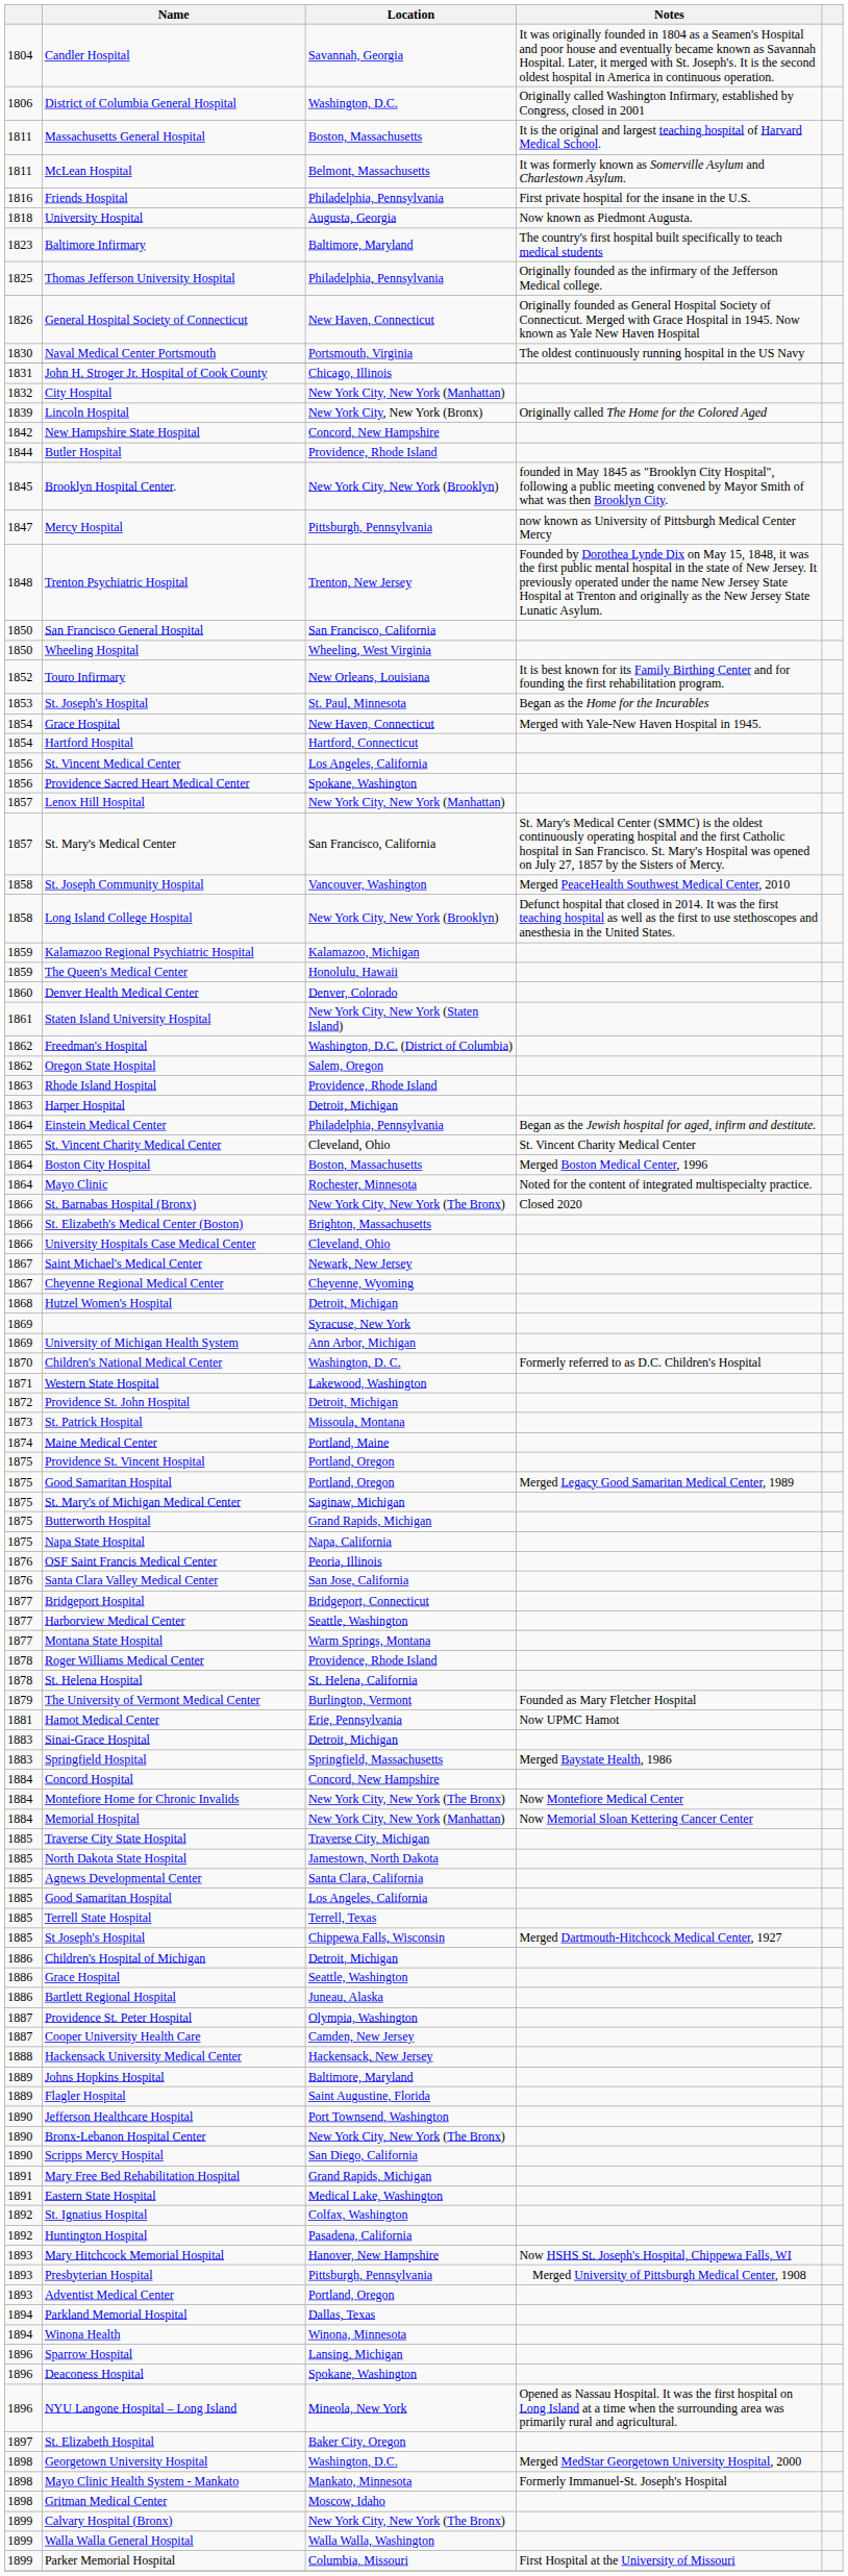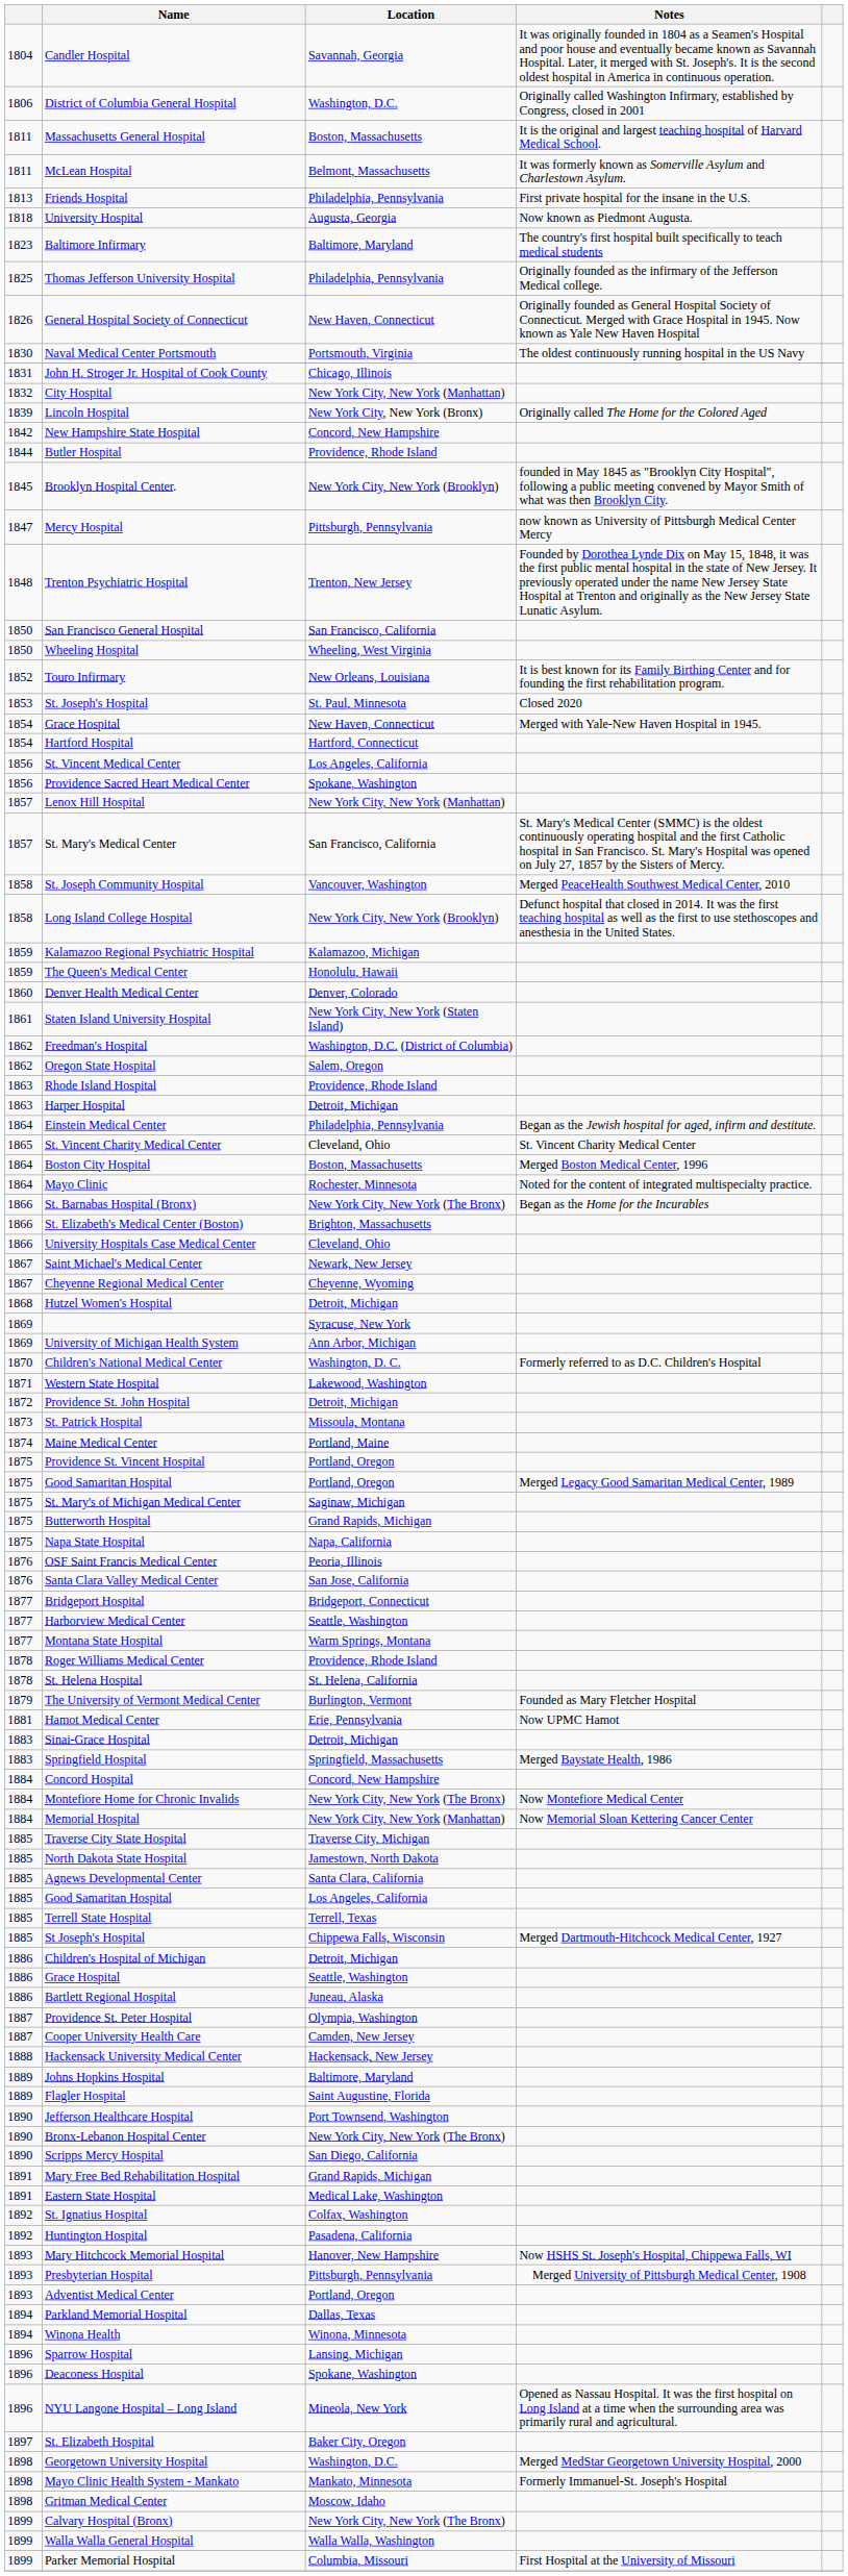Friends Hospital | column 1: 1816 -> 1813
St. Joseph's Hospital | Notes: Began as the Home for the Incurables -> Closed 2020
St. Barnabas Hospital (Bronx) | Notes: Closed 2020 -> Began as the Home for the Incurables
